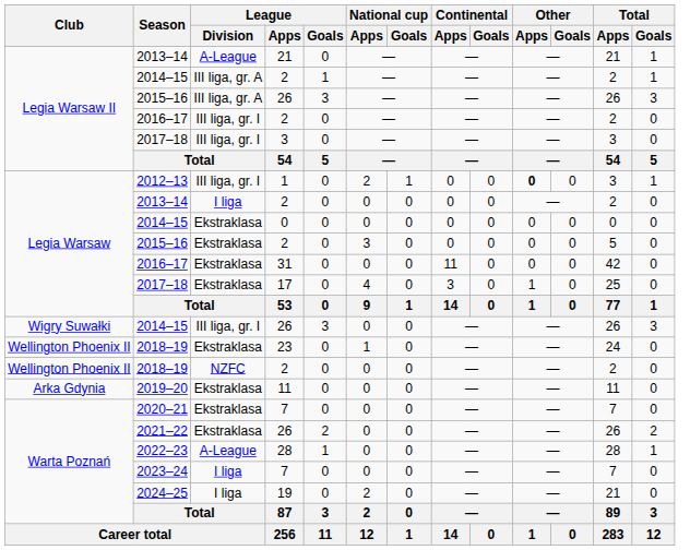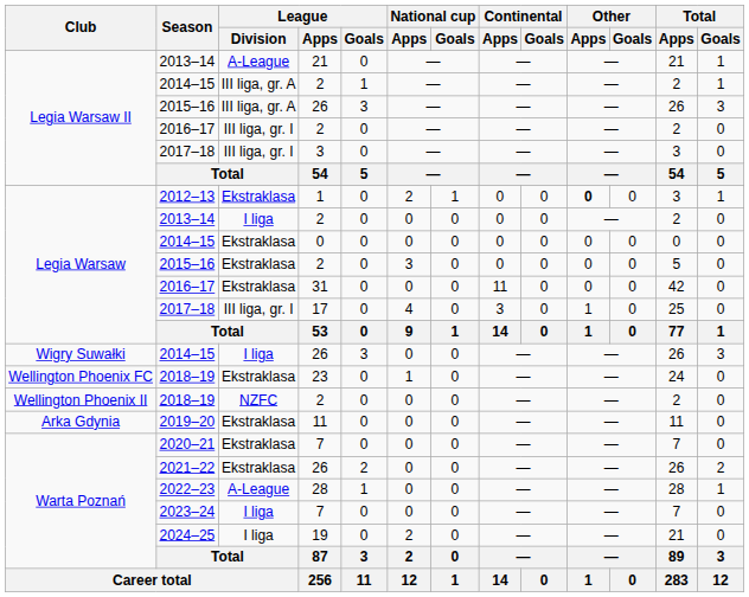2012–13 | League / Division: III liga, gr. I -> Ekstraklasa
2017–18 / 17 | League / Division: Ekstraklasa -> III liga, gr. I
2014–15 / 26 | League / Division: III liga, gr. I -> I liga
2018–19 / 23 | Club: Wellington Phoenix II -> Wellington Phoenix FC
